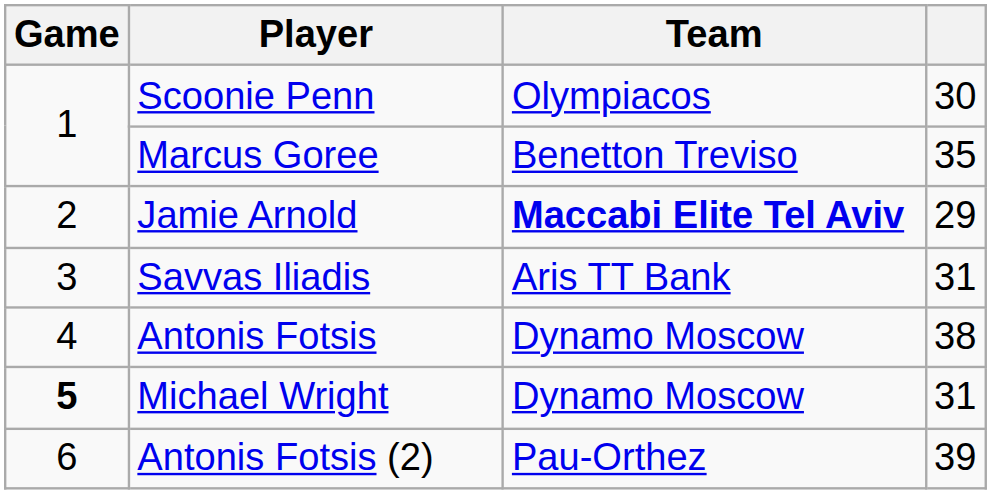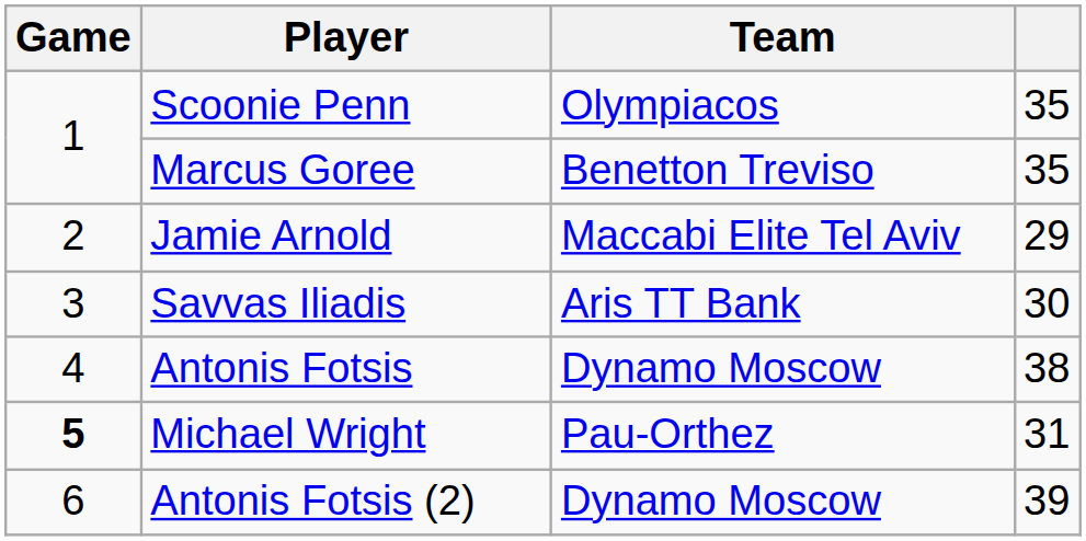Scoonie Penn | column 4: 30 -> 35
Jamie Arnold | Team: bold -> normal
Savvas Iliadis | column 4: 31 -> 30
Michael Wright | Team: Dynamo Moscow -> Pau-Orthez
Antonis Fotsis (2) | Team: Pau-Orthez -> Dynamo Moscow
